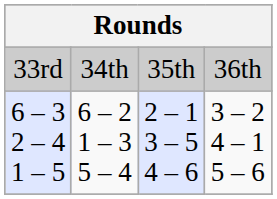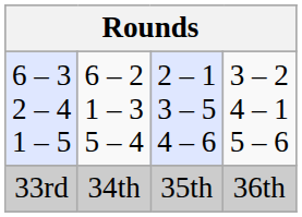rows swapped: 33rd <-> 6 – 3 2 – 4 1 – 5
